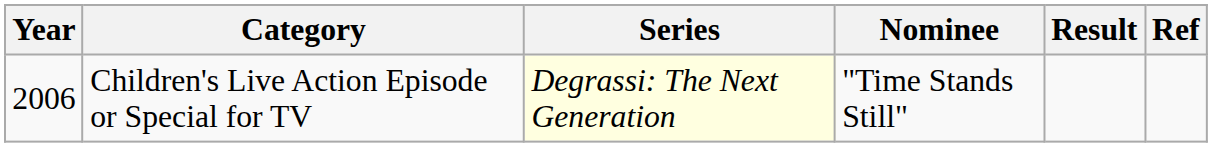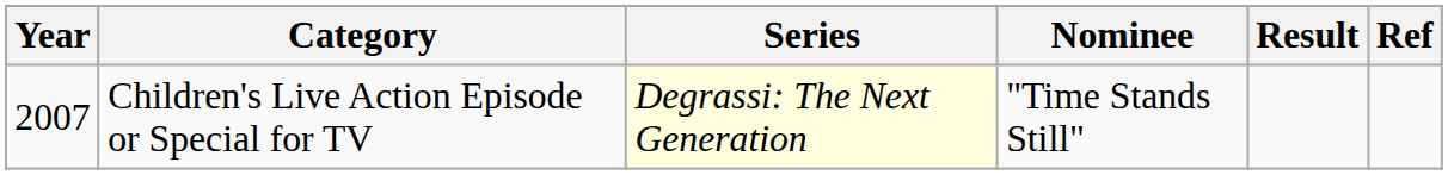Children's Live Action Episode or Special for TV | Year: 2006 -> 2007
